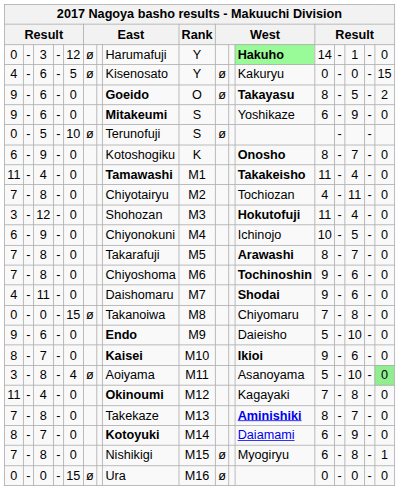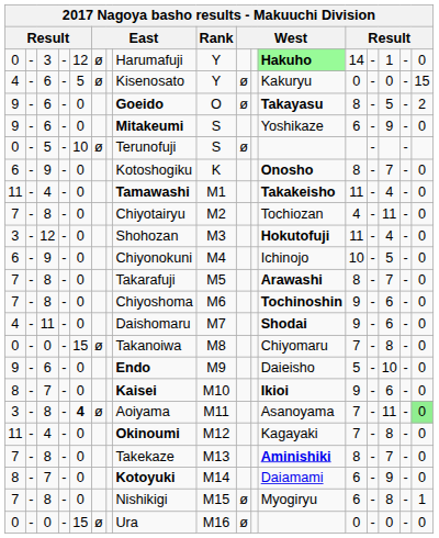3 / 8 | column 5: normal -> bold
3 / 8 | column 13: 5 -> 7
3 / 8 | column 15: 10 -> 11
